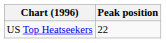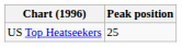US Top Heatseekers | Peak position: 22 -> 25
